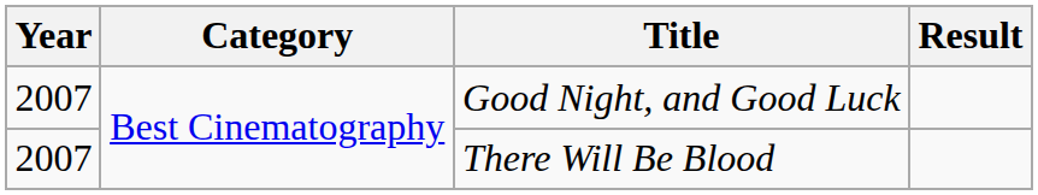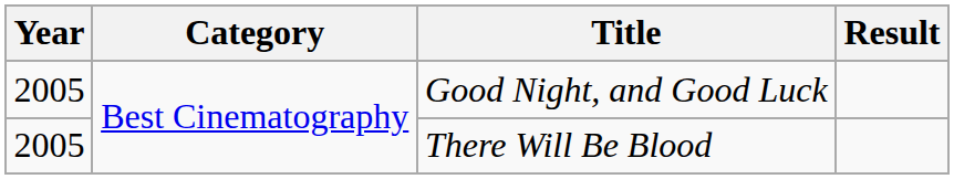Good Night, and Good Luck | Year: 2007 -> 2005
There Will Be Blood | Year: 2007 -> 2005
